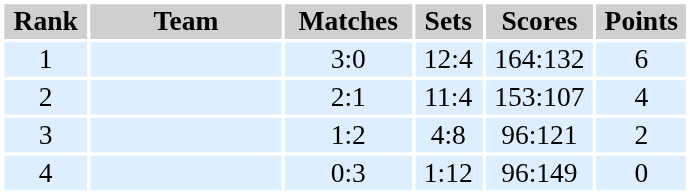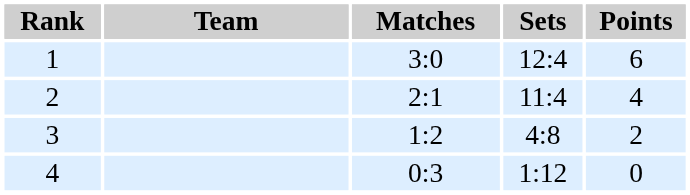- column: Scores | 164:132 | 153:107 | 96:121 | 96:149
